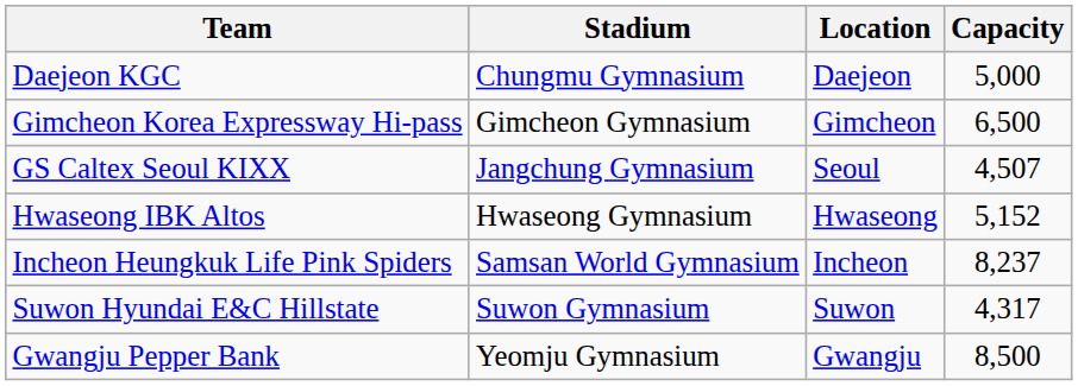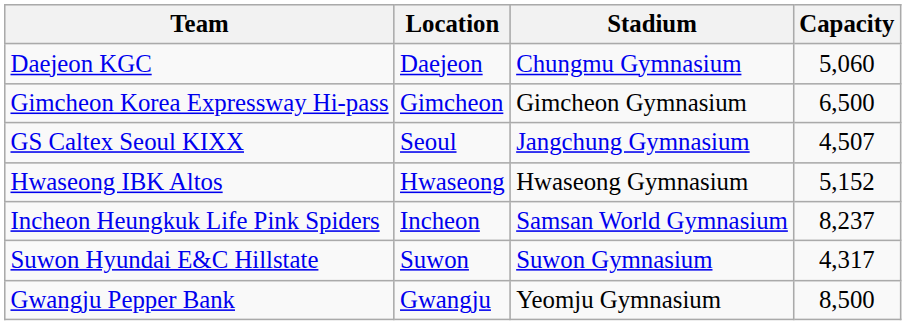columns swapped: Location <-> Stadium
Daejeon KGC | Capacity: 5,000 -> 5,060
